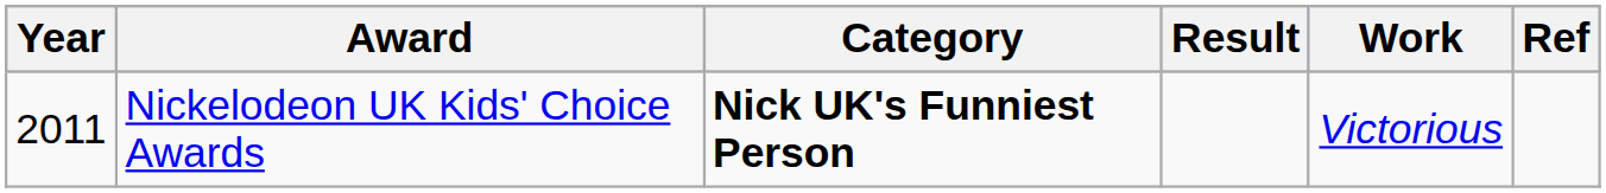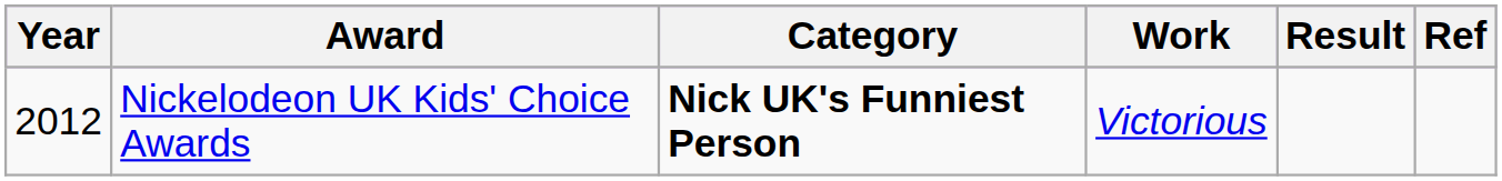columns swapped: Work <-> Result
Nickelodeon UK Kids' Choice Awards | Year: 2011 -> 2012
